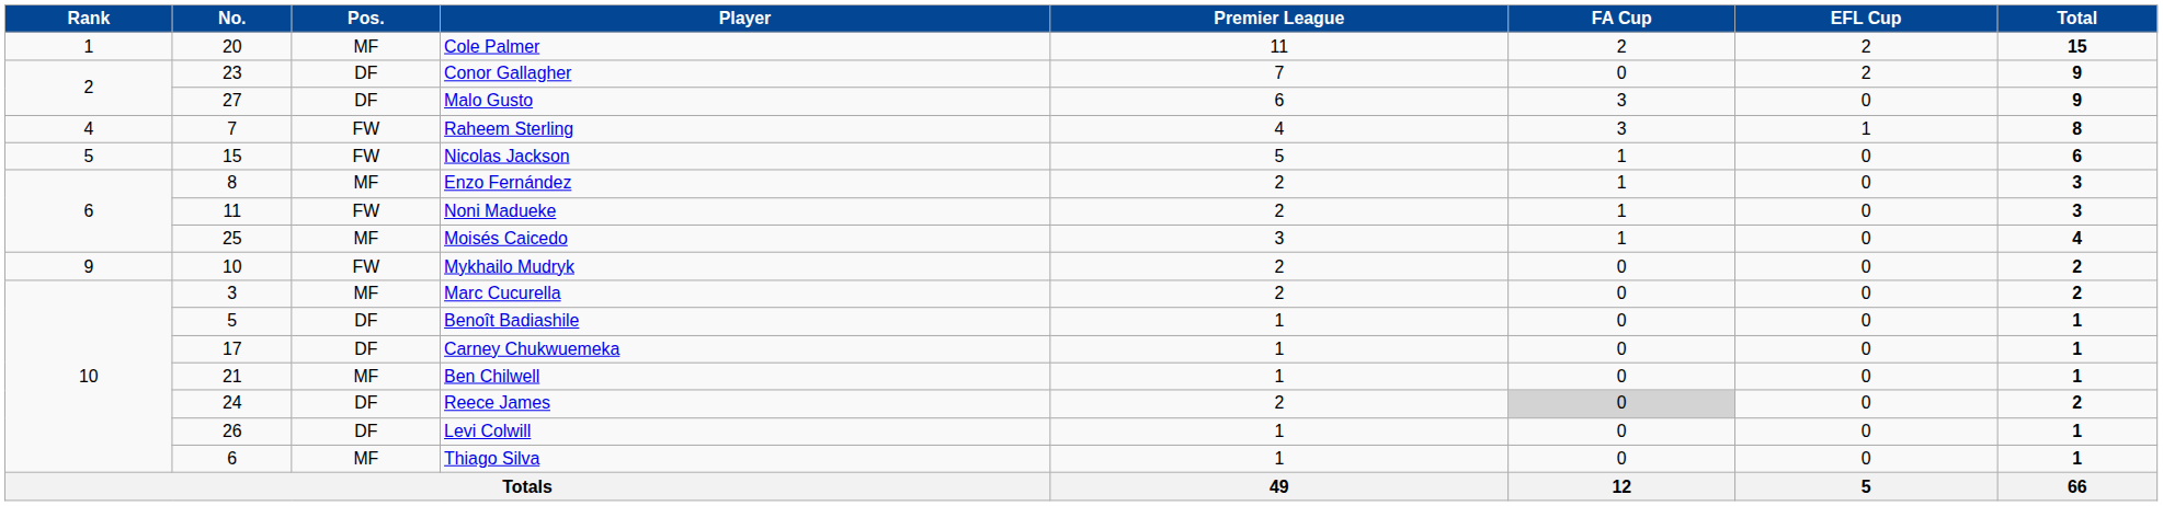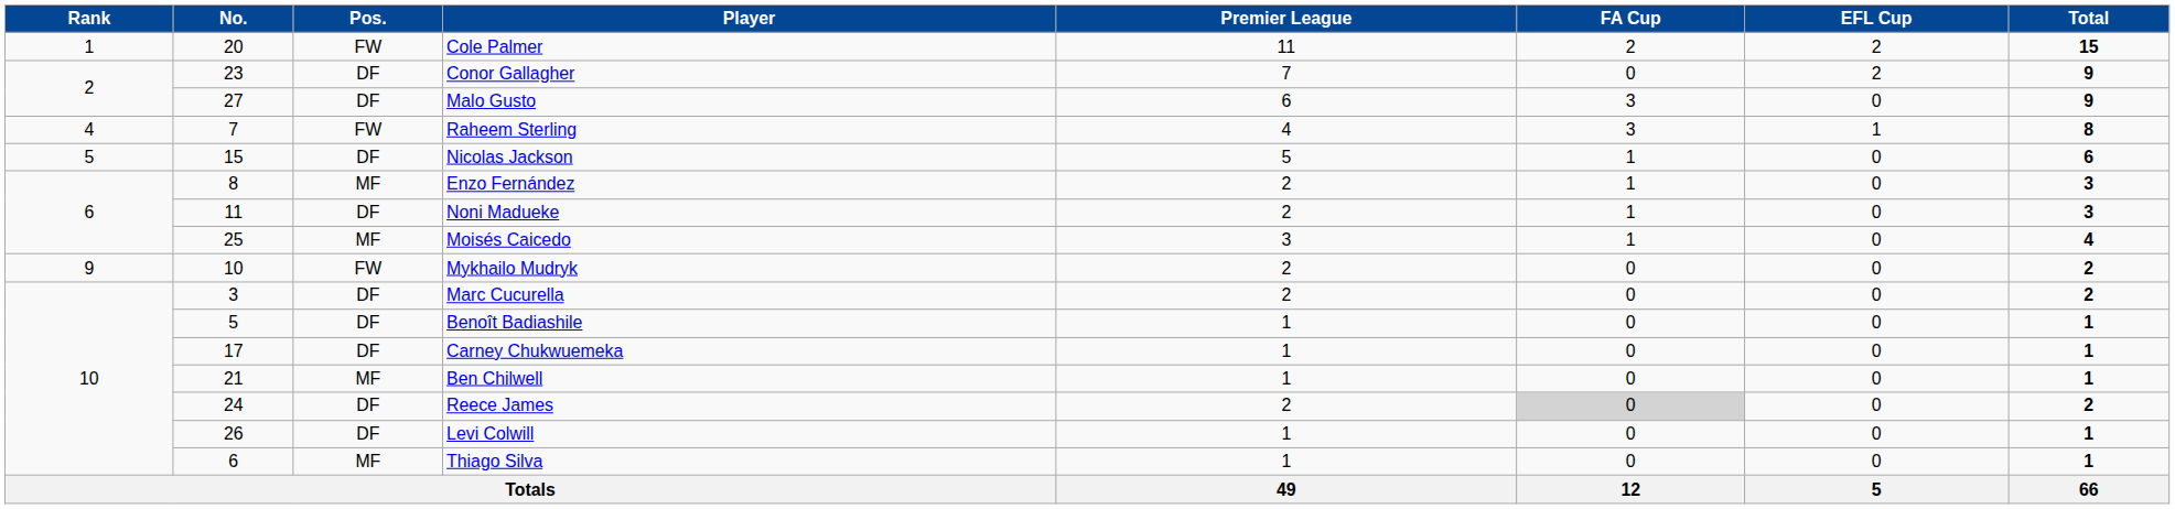Cole Palmer | Pos.: MF -> FW
Nicolas Jackson | Pos.: FW -> DF
Noni Madueke | Pos.: FW -> DF
Marc Cucurella | Pos.: MF -> DF
